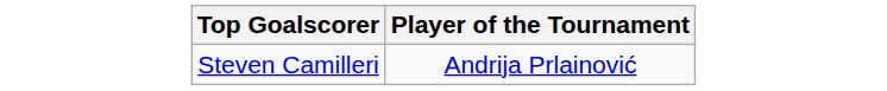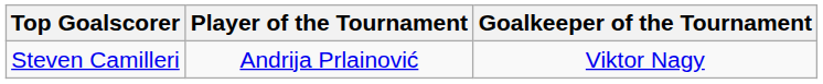+ column: Goalkeeper of the Tournament | Viktor Nagy
